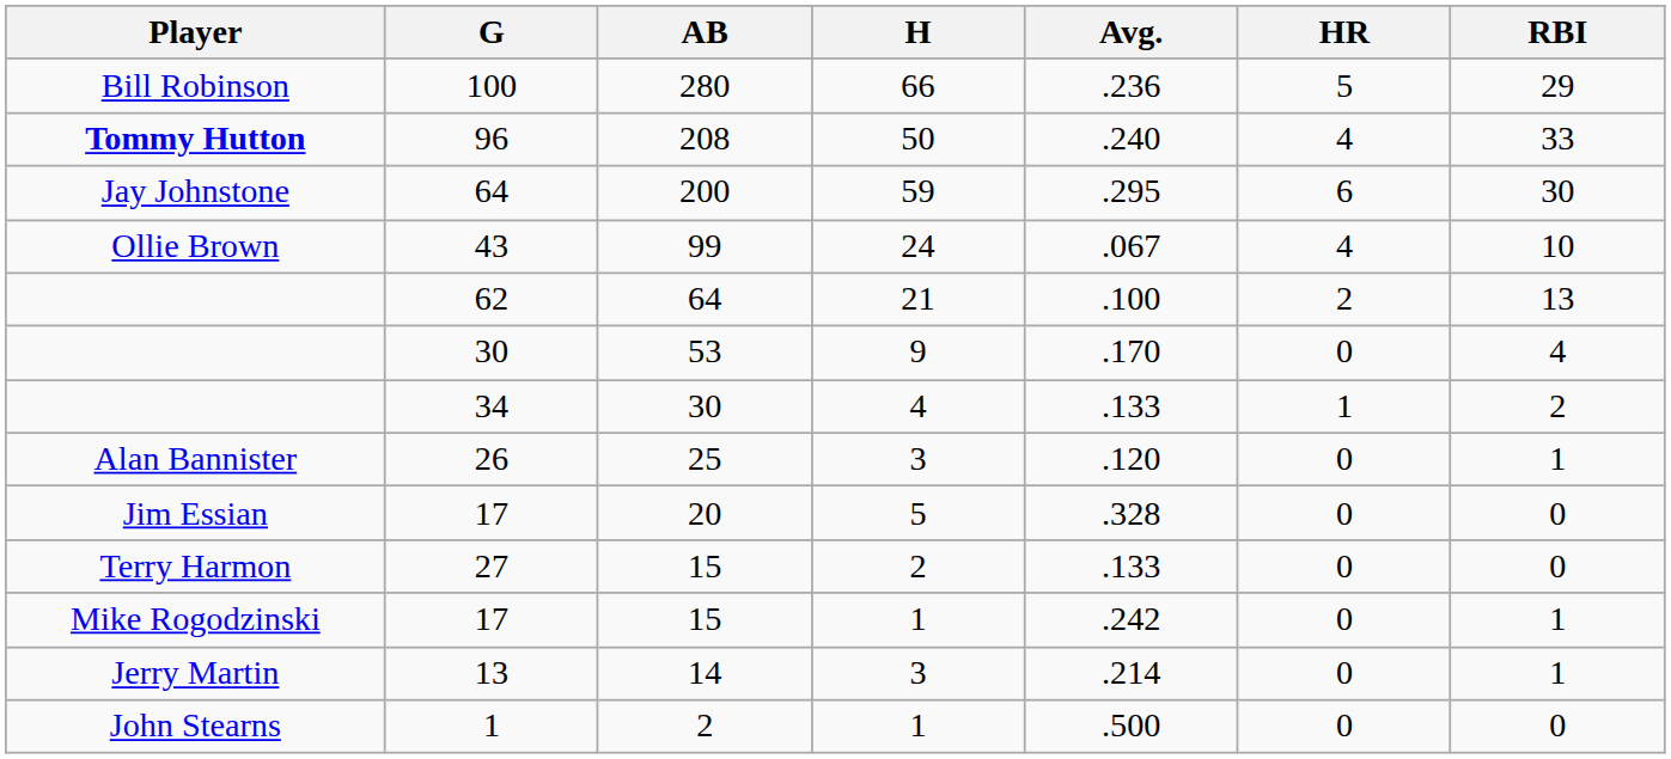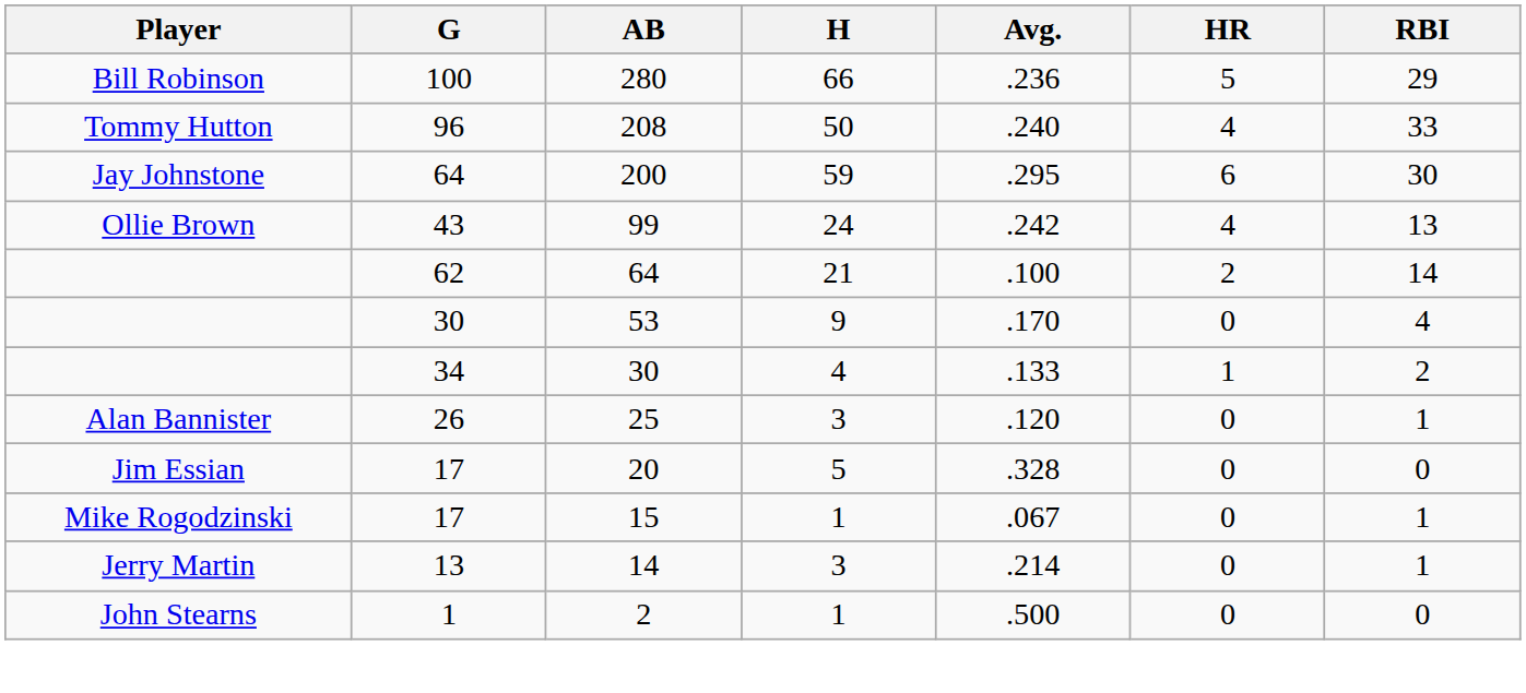96 | Player: bold -> normal
43 | Avg.: .067 -> .242
43 | RBI: 10 -> 13
62 | RBI: 13 -> 14
- row: Terry Harmon | 27 | 15 | 2 | .133 | 0 | 0
17 / 15 | Avg.: .242 -> .067
